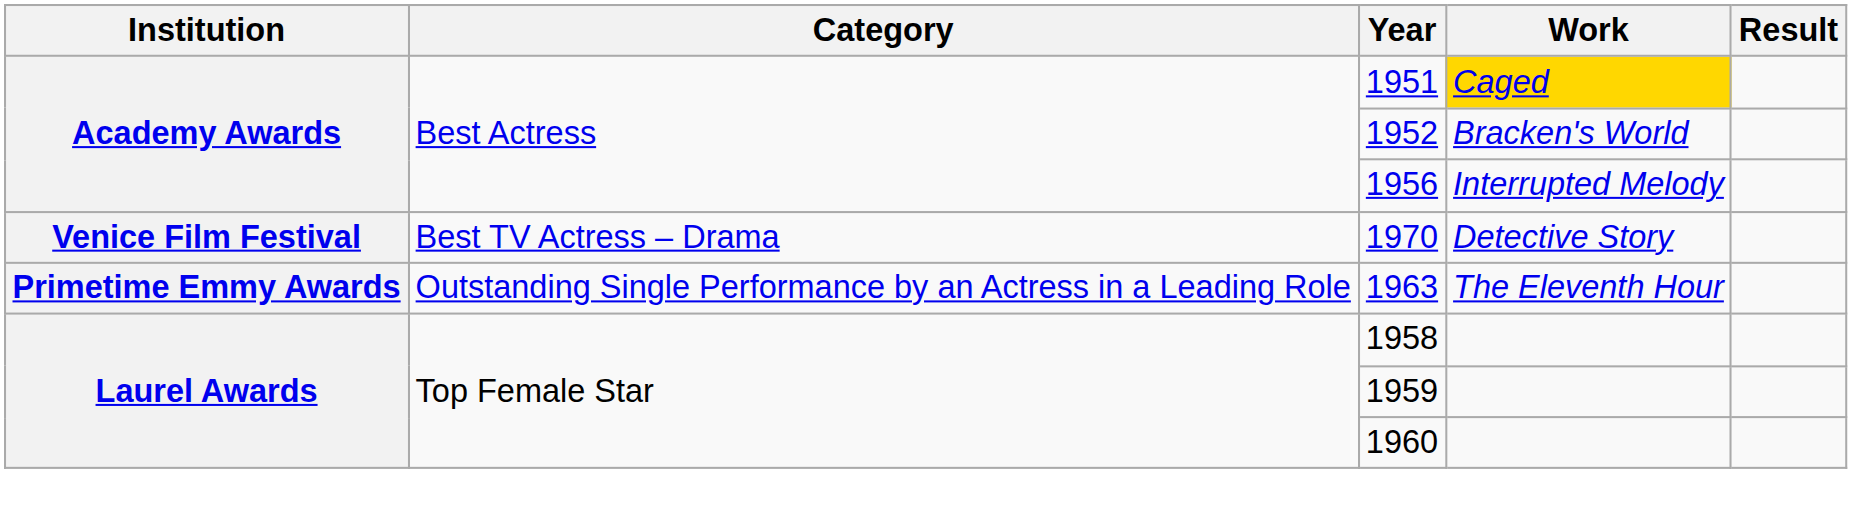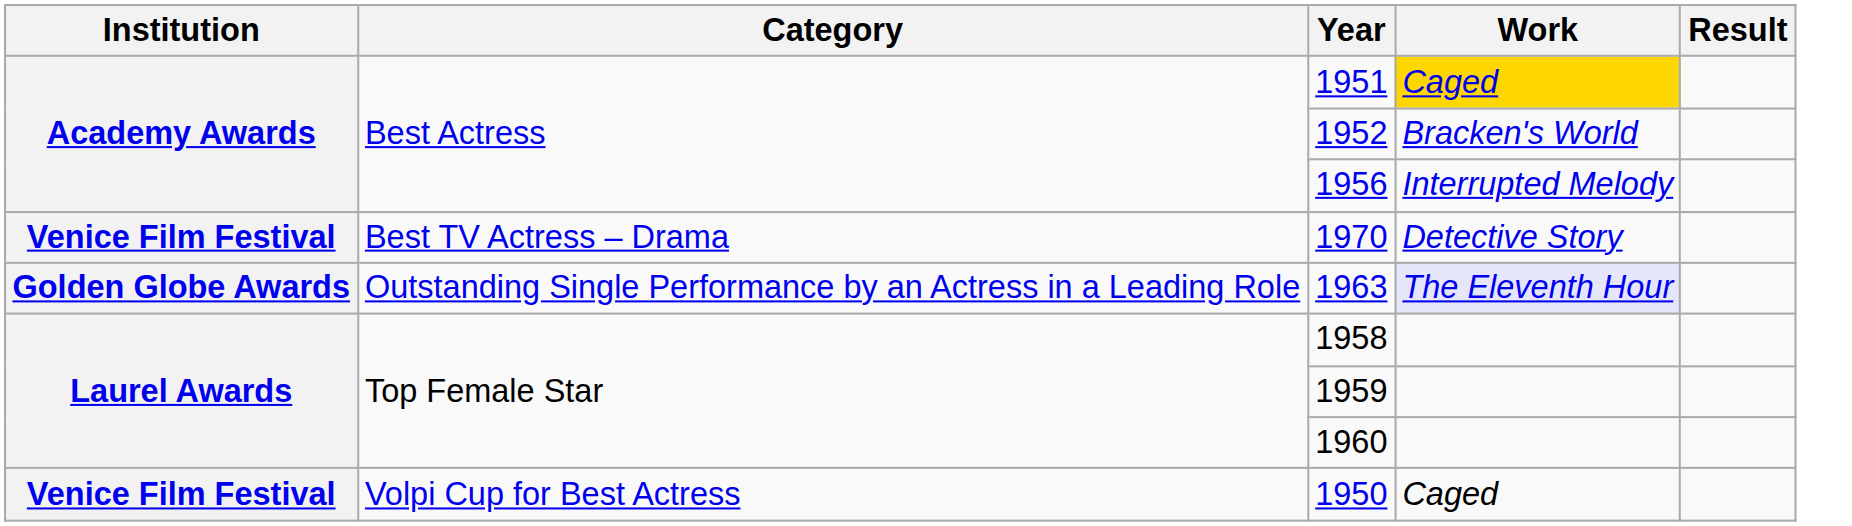1963 | Institution: Primetime Emmy Awards -> Golden Globe Awards
1963 | Work: no background -> lavender background
+ row: Venice Film Festival | Volpi Cup for Best Actress | 1950 | Caged
